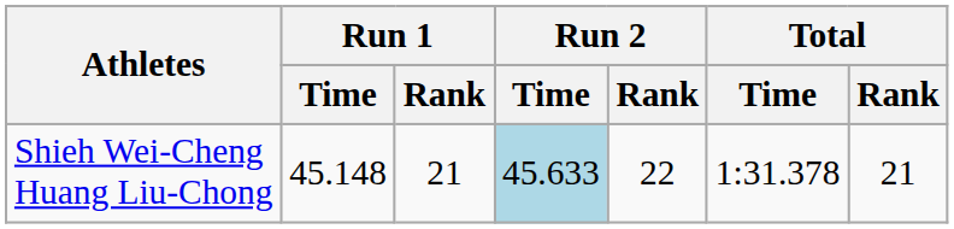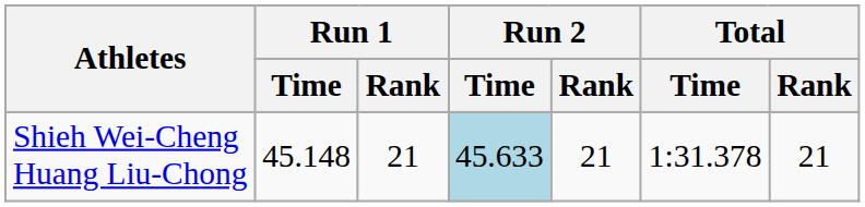Shieh Wei-Cheng Huang Liu-Chong | Run 2 / Rank: 22 -> 21
